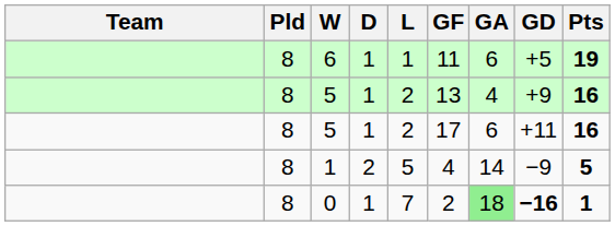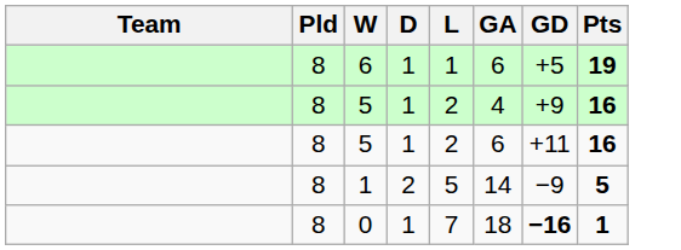- column: GF | 11 | 13 | 17 | 4 | 2
0 | GA: lightgreen background -> no background
